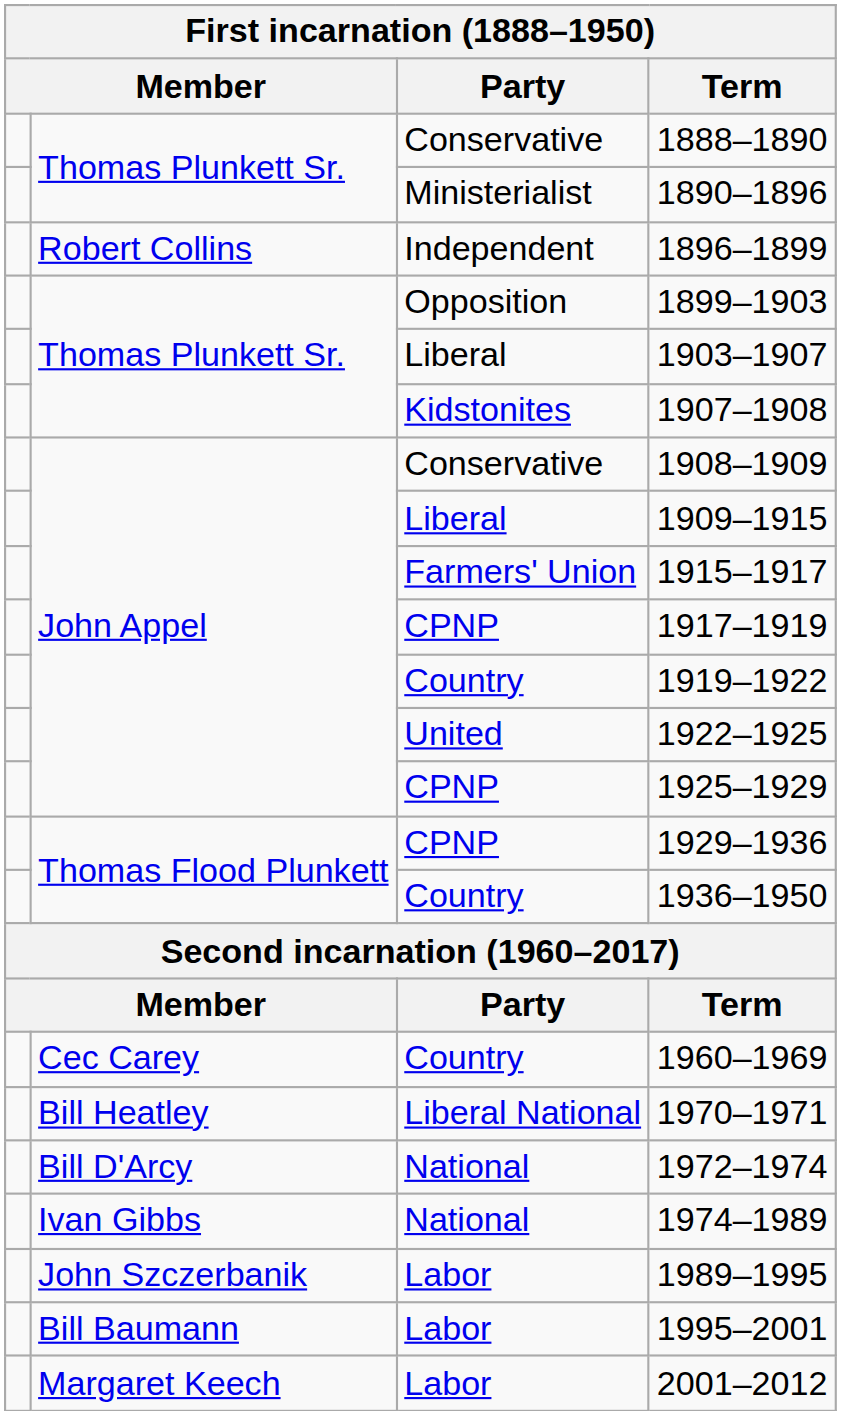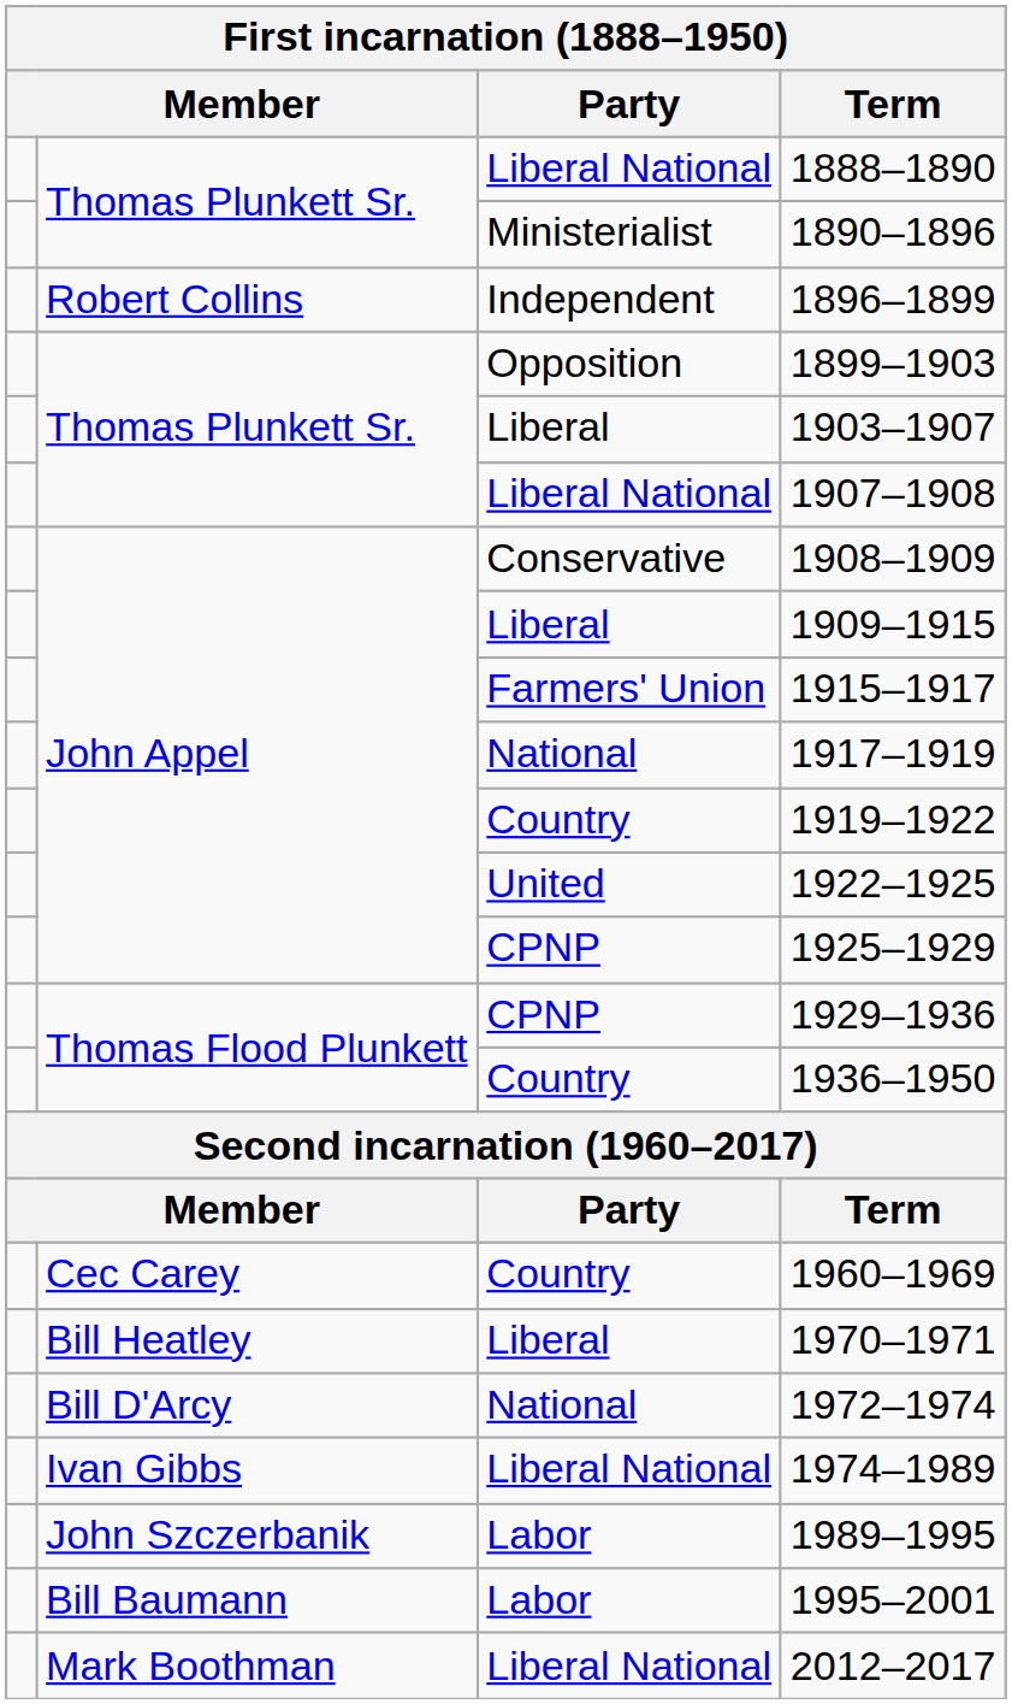1888–1890 | Party: Conservative -> Liberal National
1907–1908 | Party: Kidstonites -> Liberal National
1917–1919 | Party: CPNP -> National
1970–1971 | Party: Liberal National -> Liberal
1974–1989 | Party: National -> Liberal National
- row: Margaret Keech | Labor | 2001–2012
+ row: Mark Boothman | Liberal National | 2012–2017
